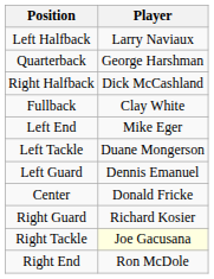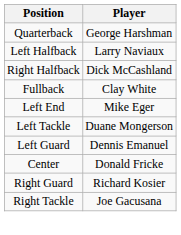rows swapped: Quarterback <-> Left Halfback
Right Tackle | Player: lightyellow background -> no background
- row: Right End | Ron McDole
